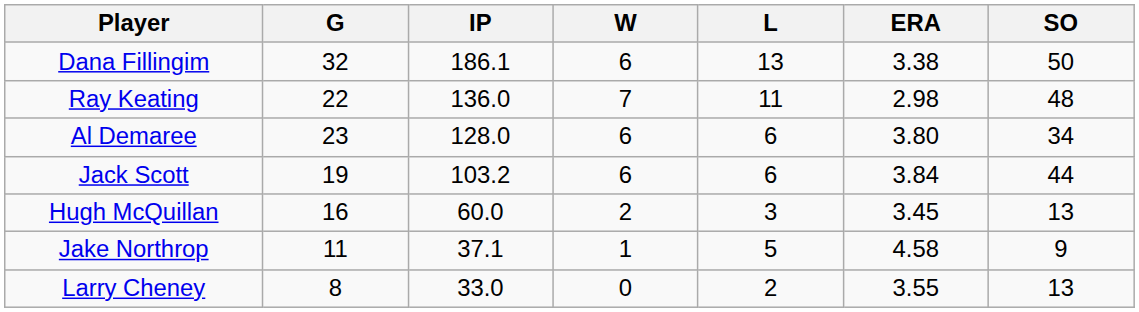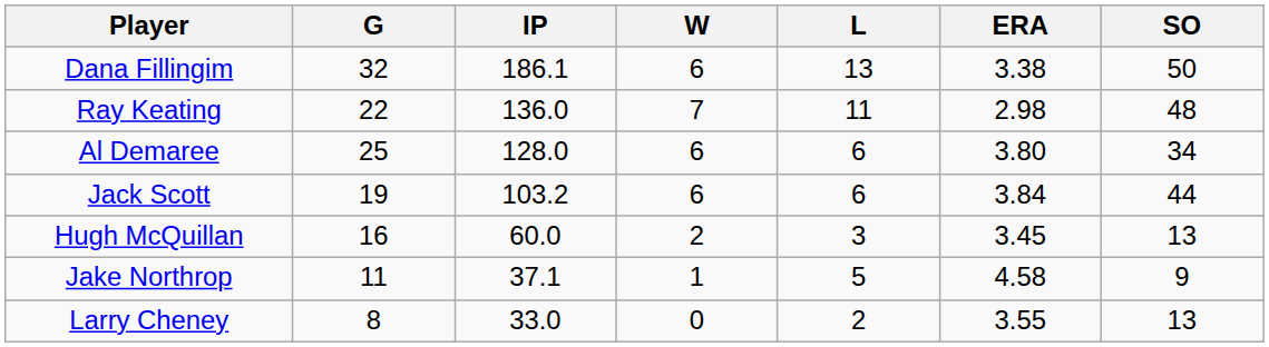Al Demaree | G: 23 -> 25
